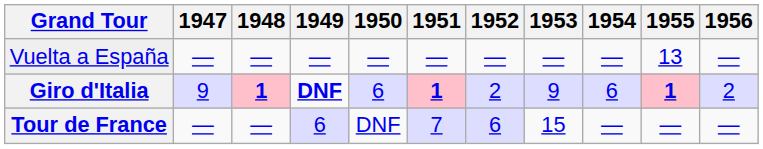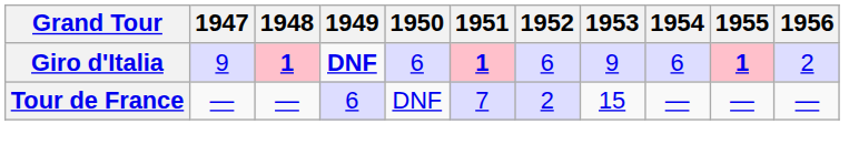- row: Vuelta a España | — | — | — | — | — | — | — | — | 13 | —
Giro d'Italia | 1952: 2 -> 6
Tour de France | 1952: 6 -> 2
